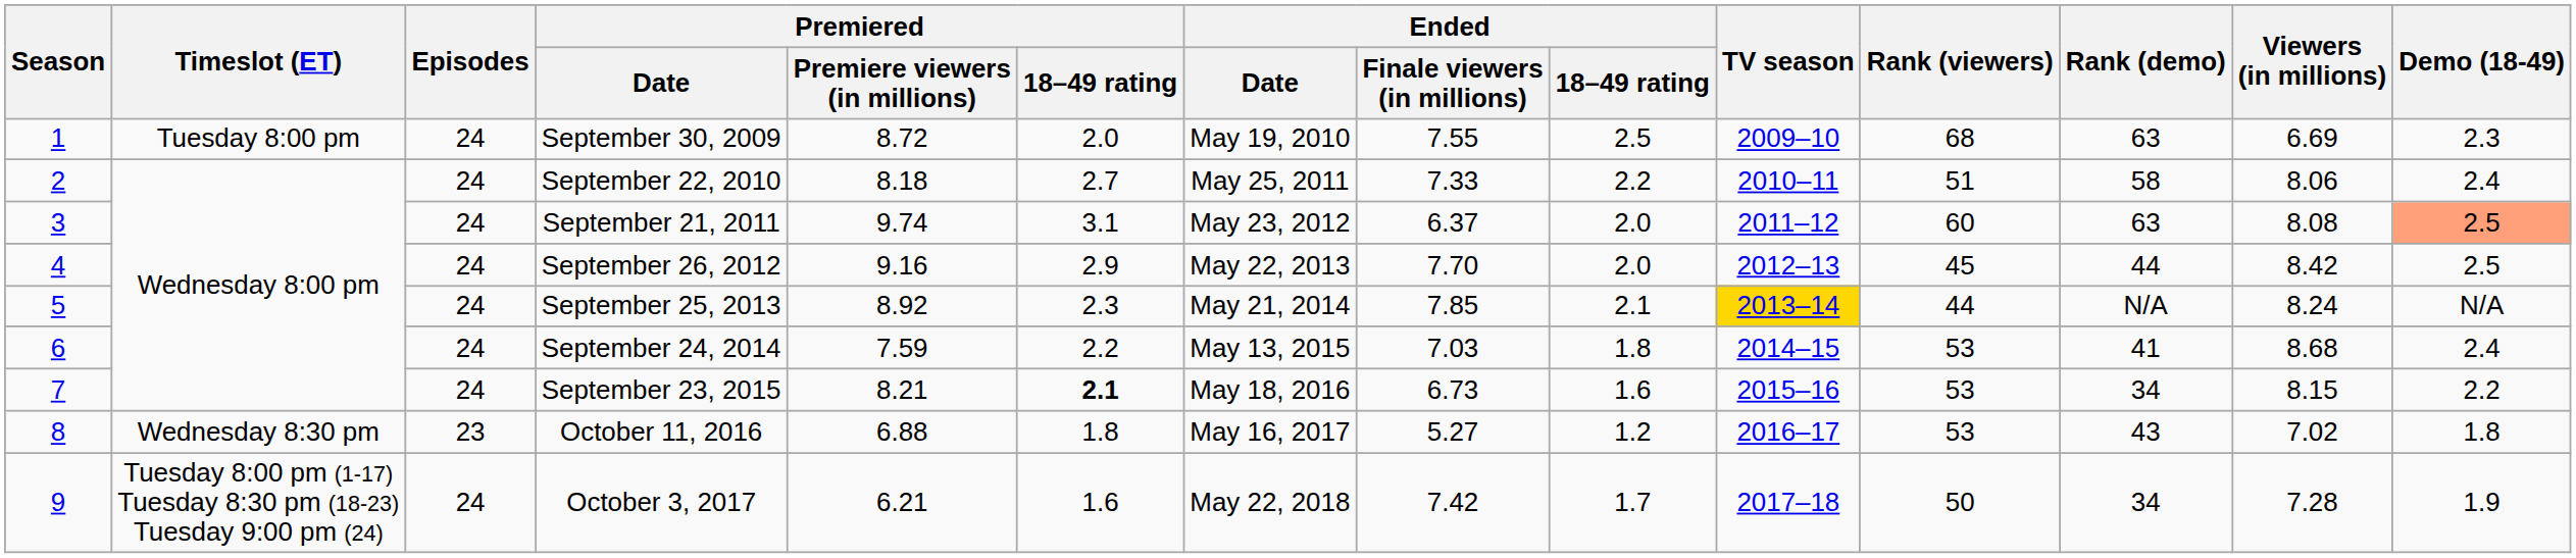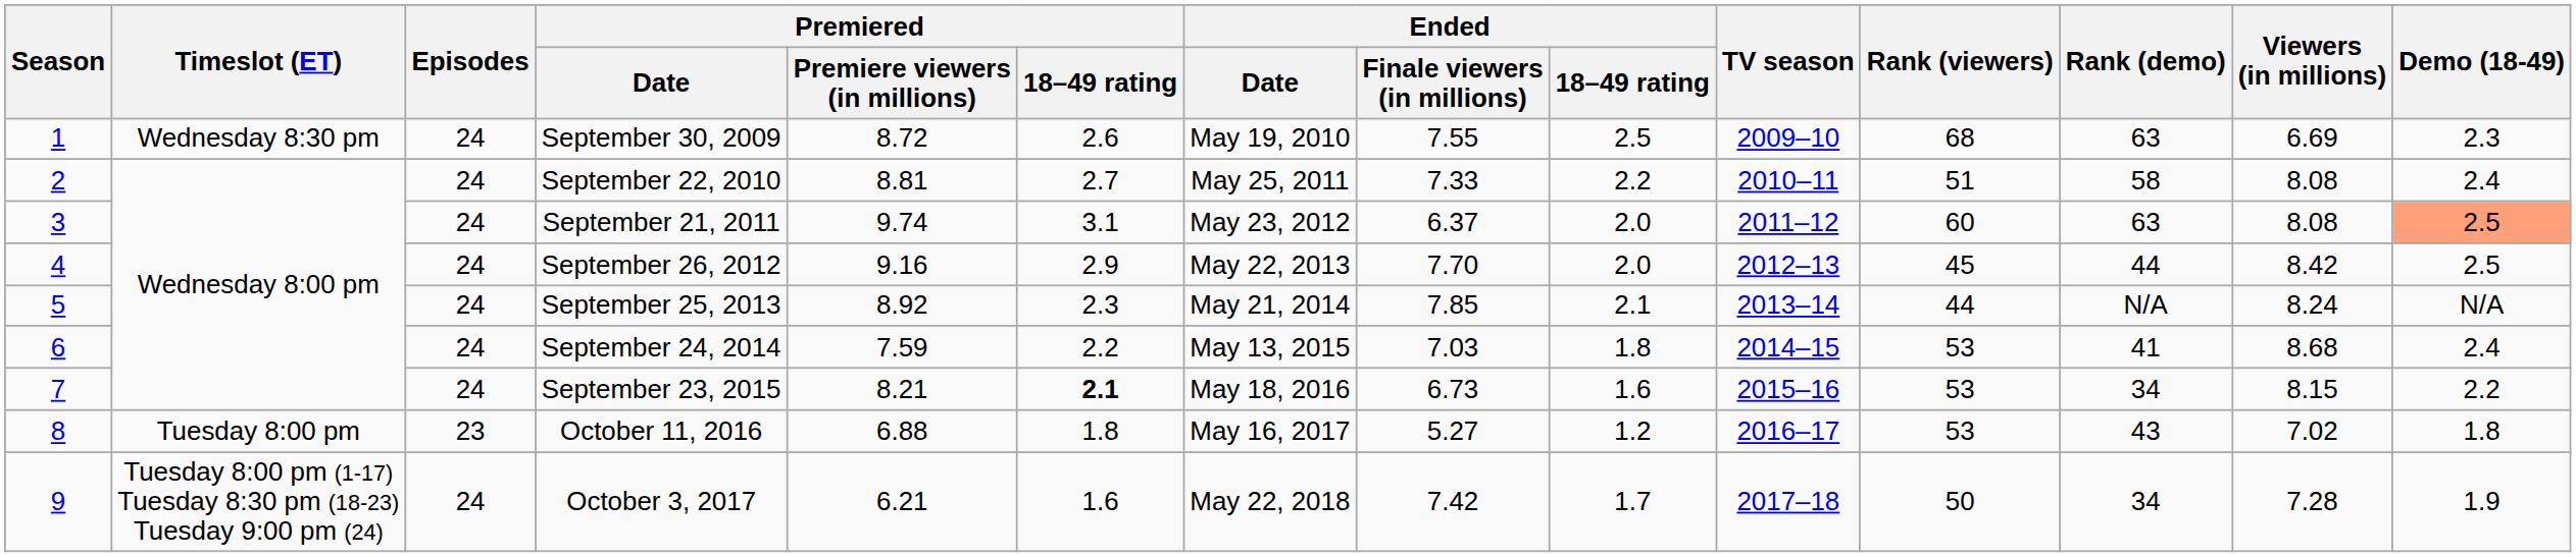September 30, 2009 | Timeslot (ET): Tuesday 8:00 pm -> Wednesday 8:30 pm
September 30, 2009 | Premiered / 18–49 rating: 2.0 -> 2.6
September 22, 2010 | Premiered / Premiere viewers (in millions): 8.18 -> 8.81
September 22, 2010 | Viewers (in millions): 8.06 -> 8.08
September 25, 2013 | TV season: gold background -> no background
October 11, 2016 | Timeslot (ET): Wednesday 8:30 pm -> Tuesday 8:00 pm
